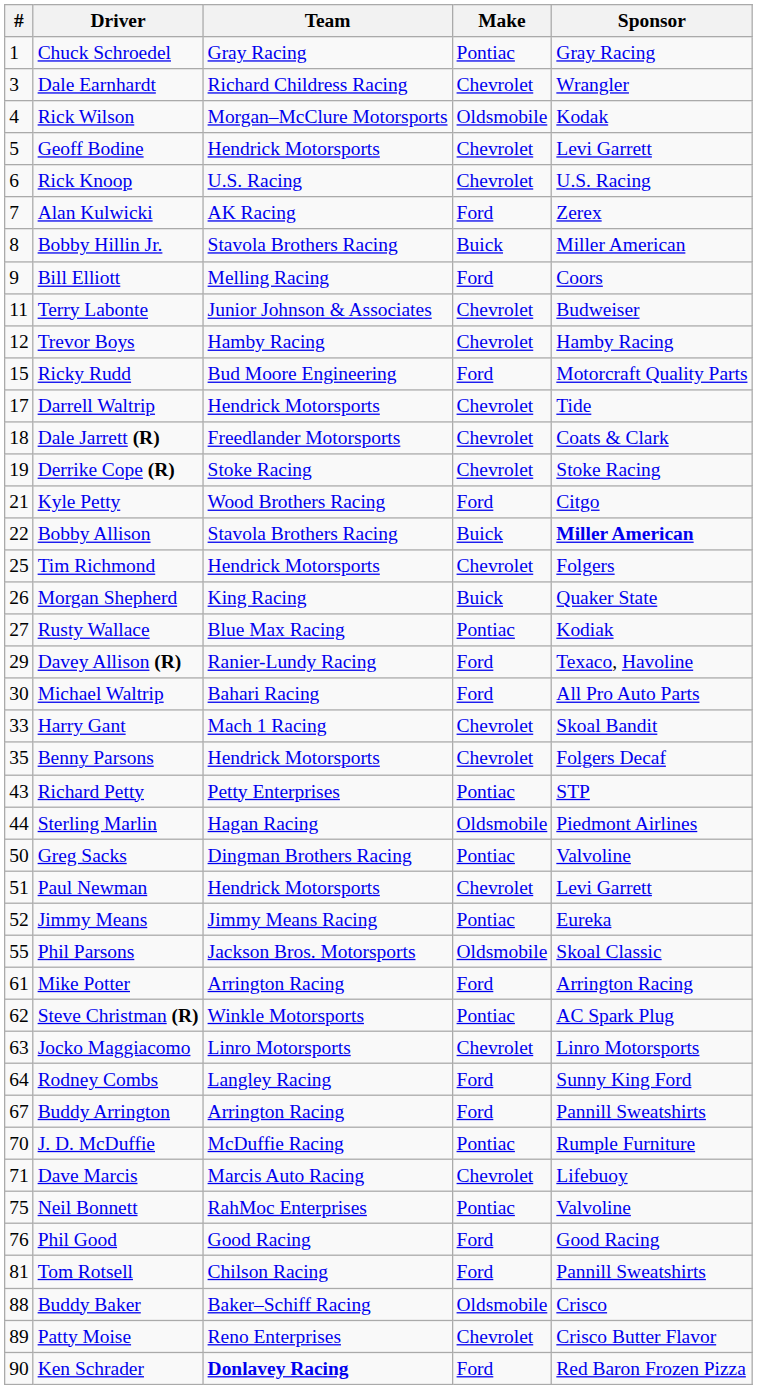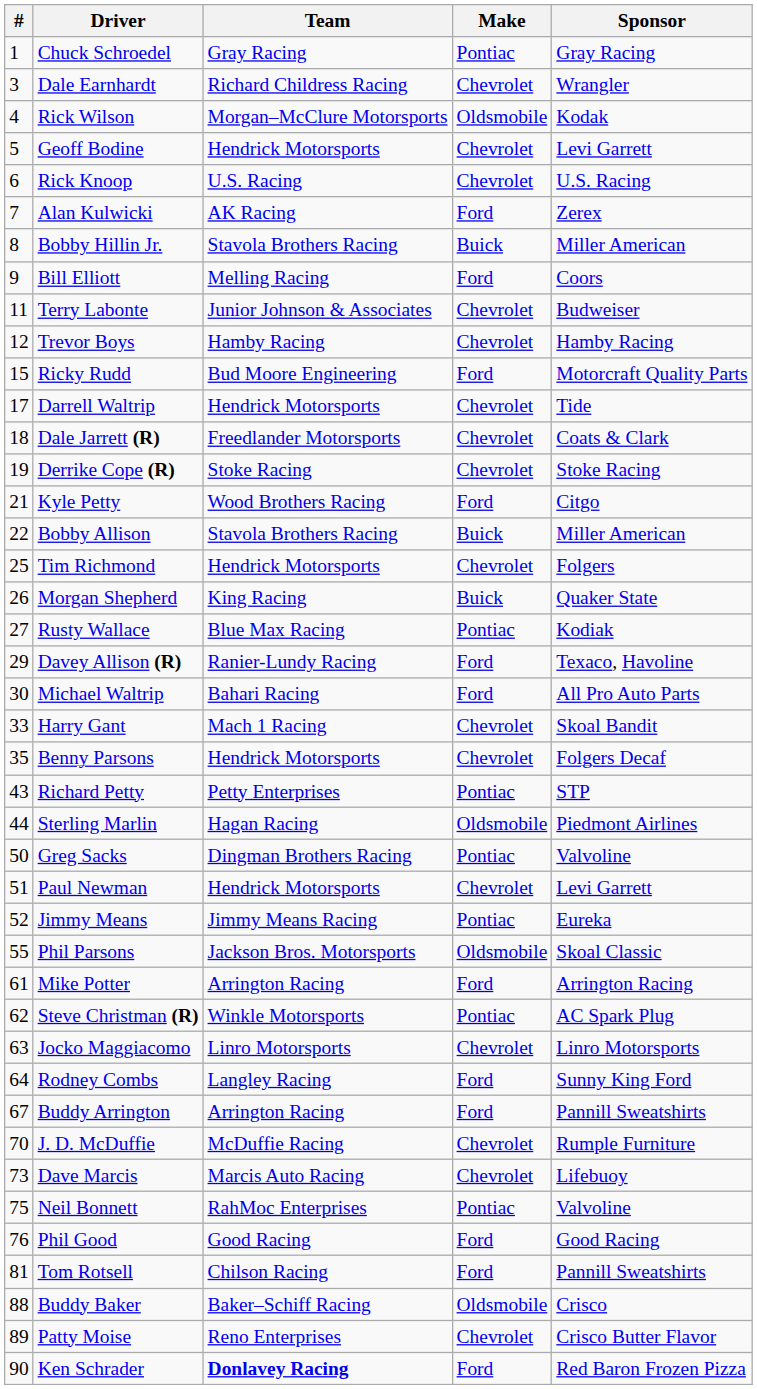Bobby Allison | Sponsor: bold -> normal
J. D. McDuffie | Make: Pontiac -> Chevrolet
Dave Marcis | #: 71 -> 73
